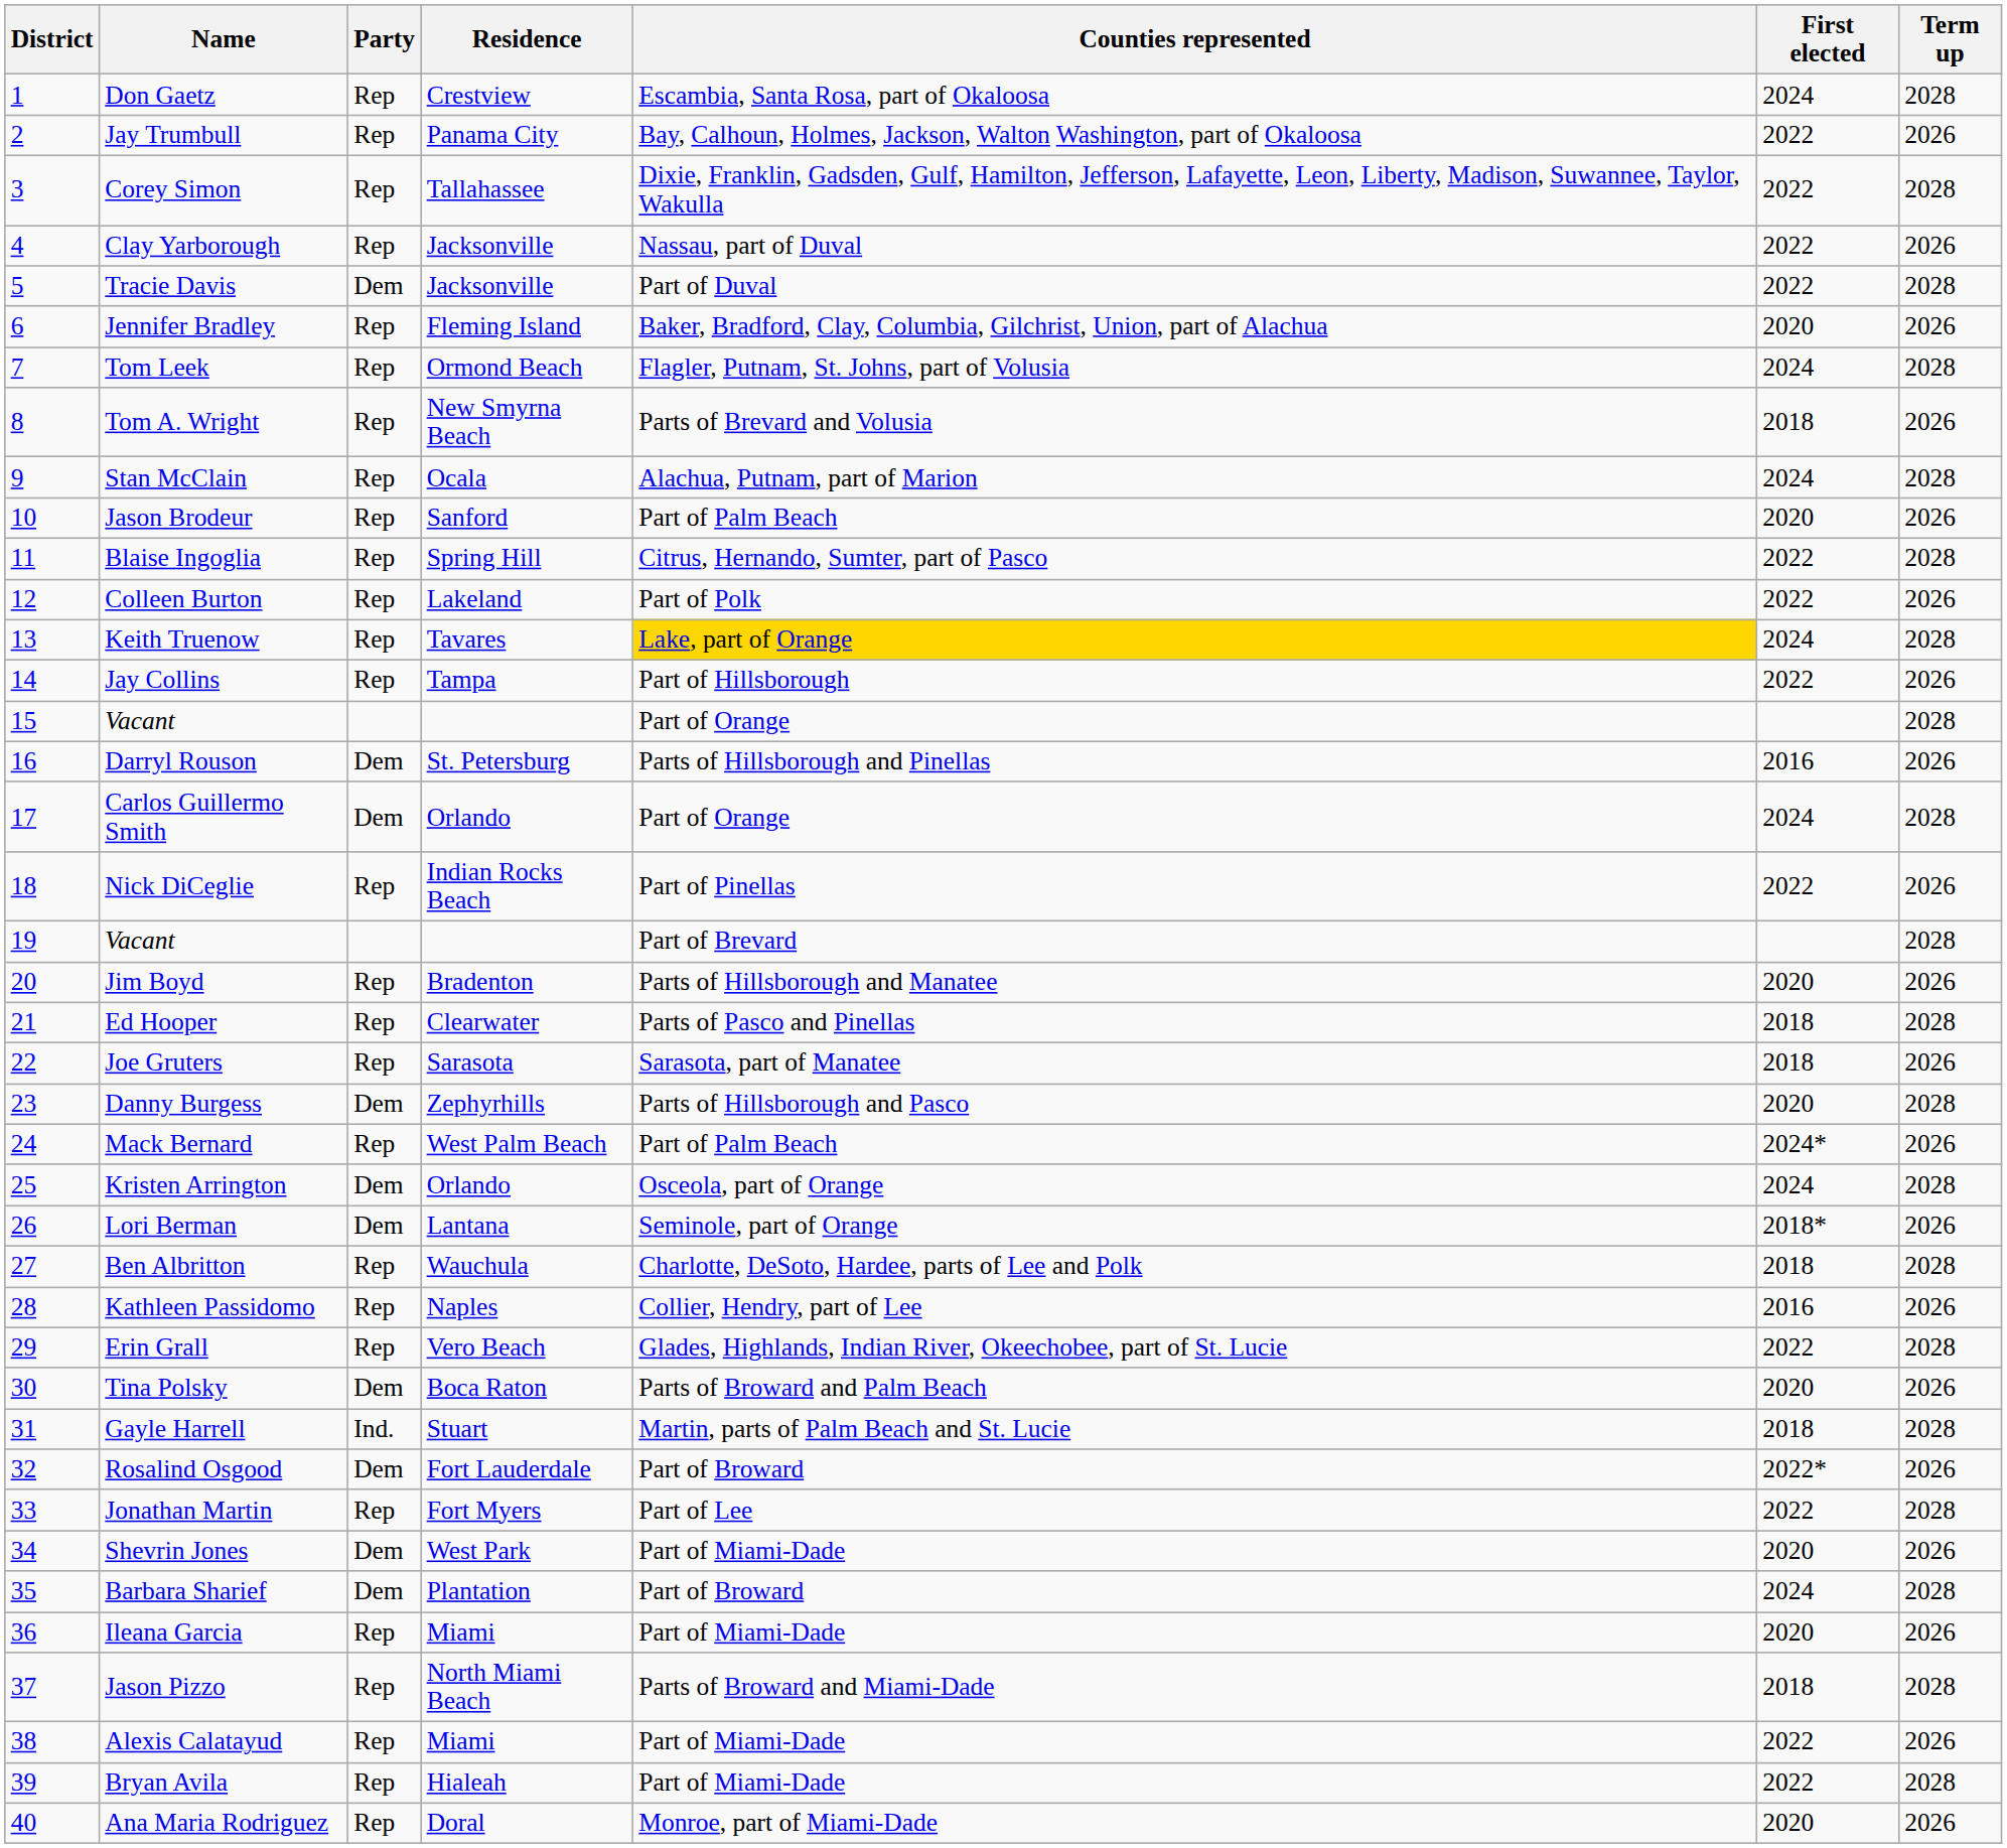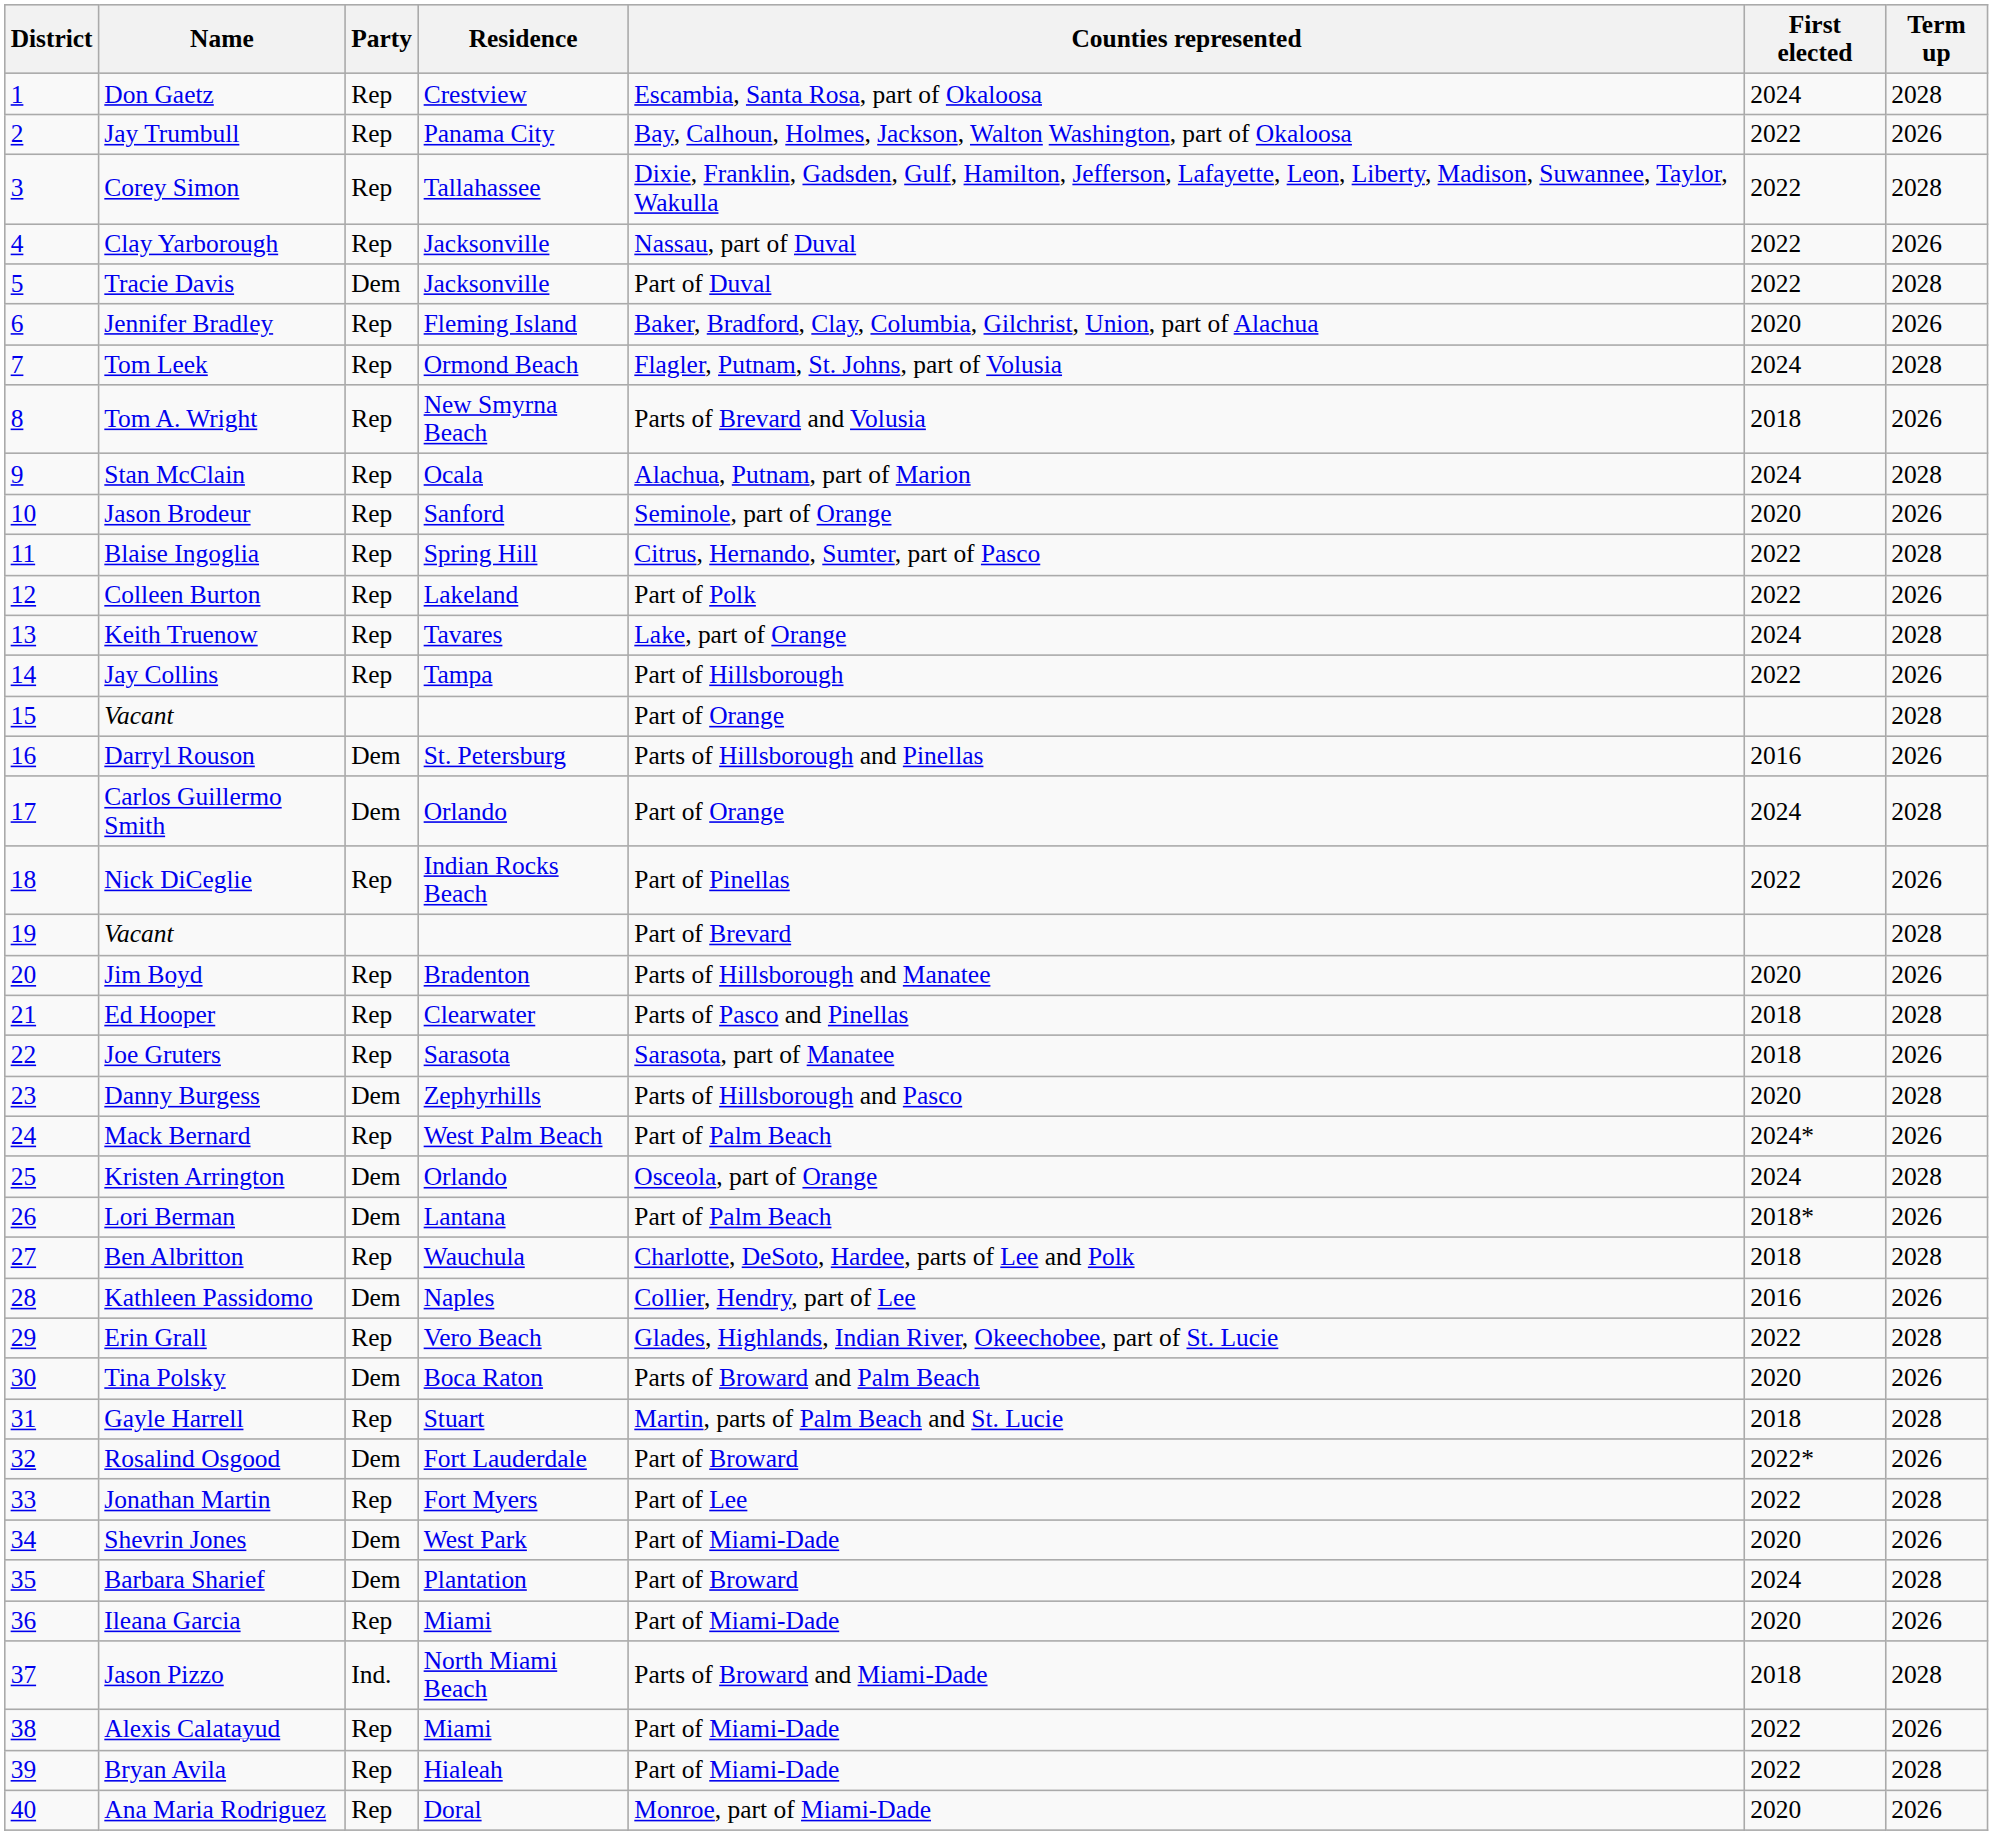Jason Brodeur | Counties represented: Part of Palm Beach -> Seminole, part of Orange
Keith Truenow | Counties represented: gold background -> no background
Lori Berman | Counties represented: Seminole, part of Orange -> Part of Palm Beach
Kathleen Passidomo | Party: Rep -> Dem
Gayle Harrell | Party: Ind. -> Rep
Jason Pizzo | Party: Rep -> Ind.
